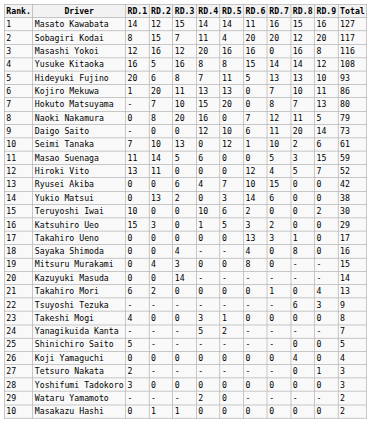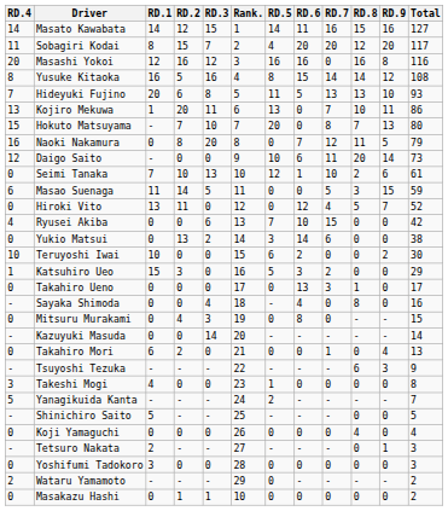columns swapped: Rank. <-> RD.4
